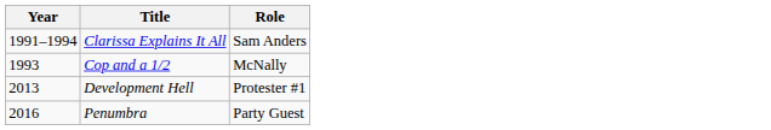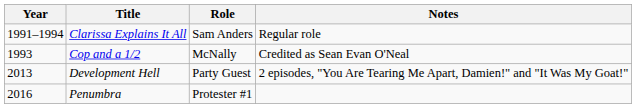+ column: Notes | Regular role | Credited as Sean Evan O'Neal | 2 episodes, "You Are Tearing Me Apart, Damien!" and "It Was My Goat!"
Development Hell | Role: Protester #1 -> Party Guest
Penumbra | Role: Party Guest -> Protester #1
